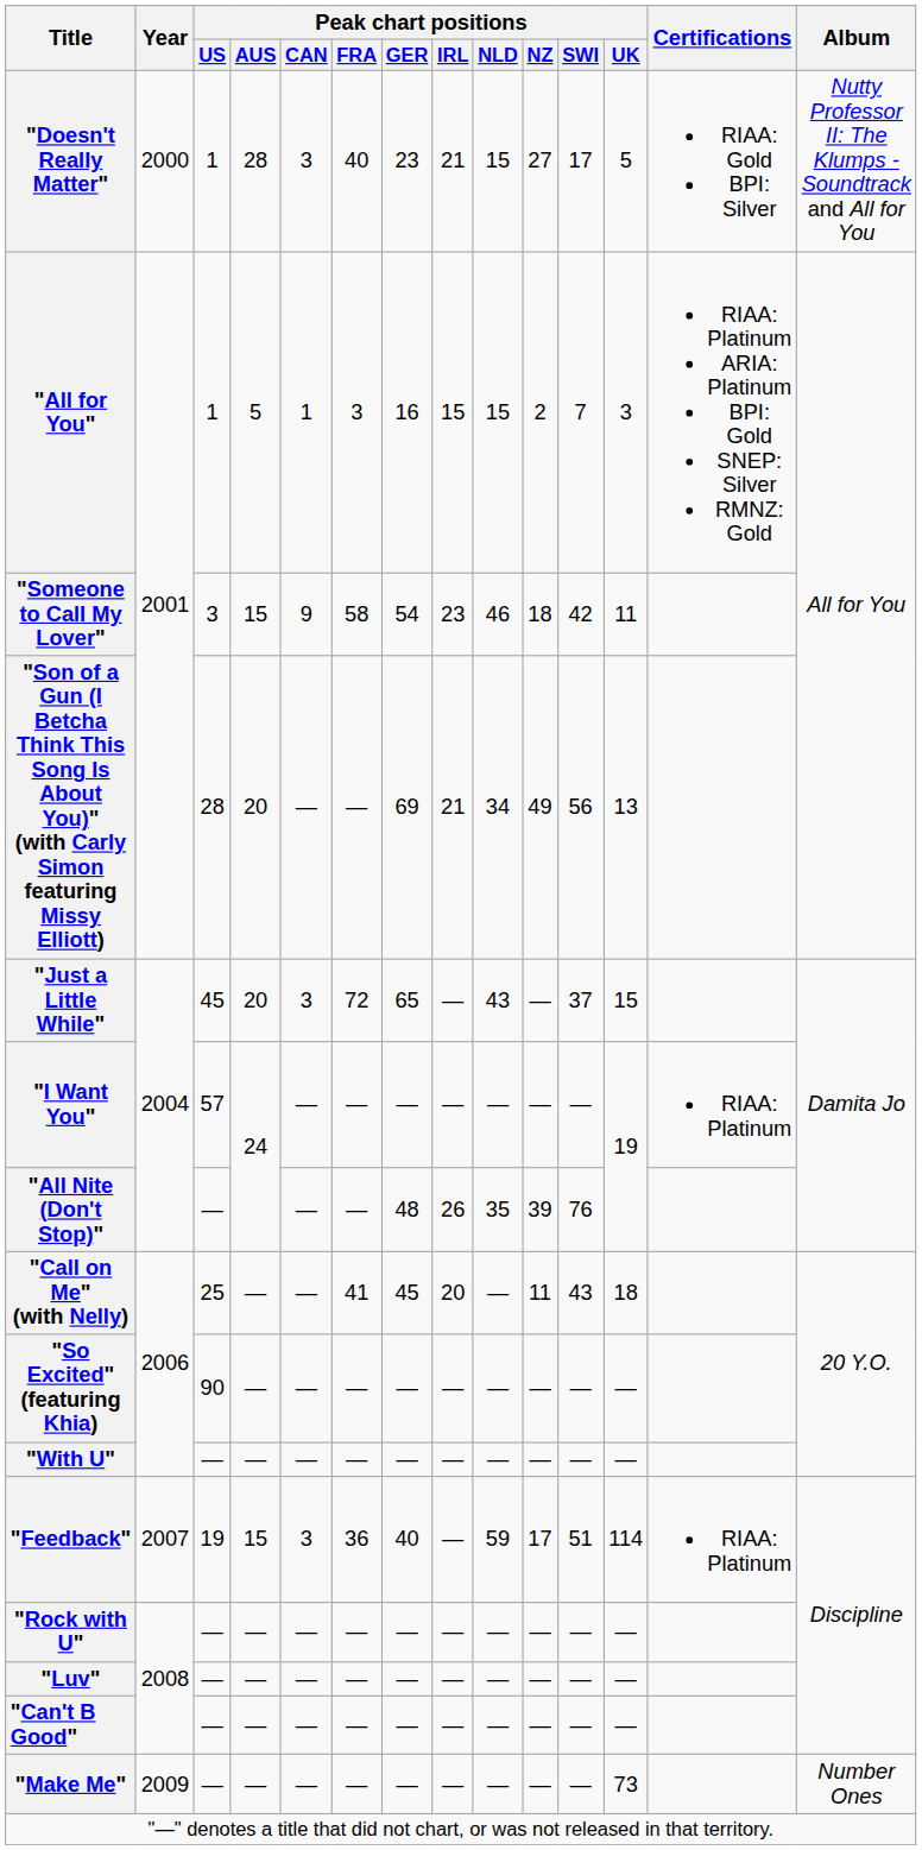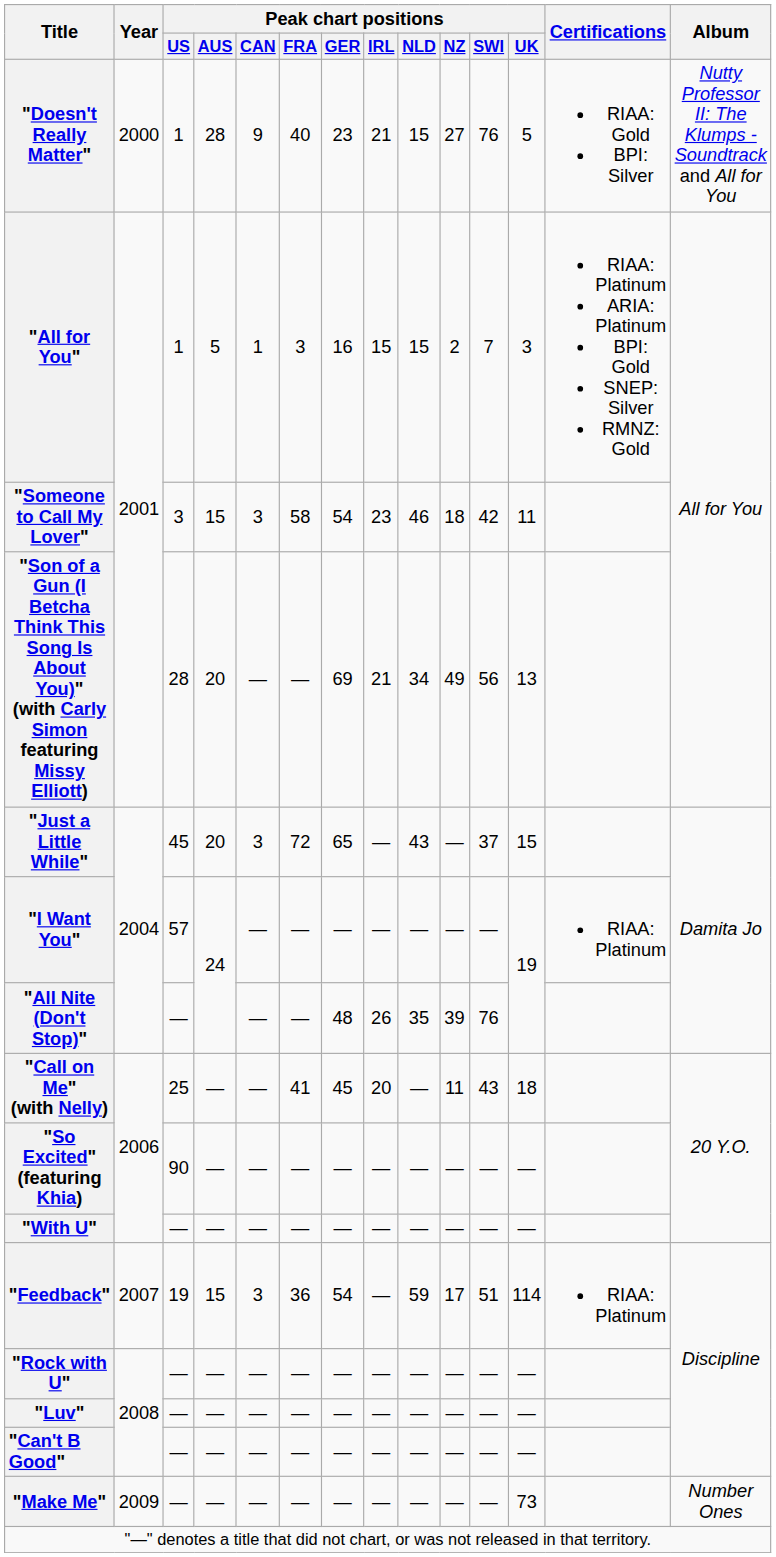"Doesn't Really Matter" | Peak chart positions / CAN: 3 -> 9
"Doesn't Really Matter" | Peak chart positions / SWI: 17 -> 76
"Someone to Call My Lover" | Peak chart positions / CAN: 9 -> 3
"Feedback" | Peak chart positions / GER: 40 -> 54
